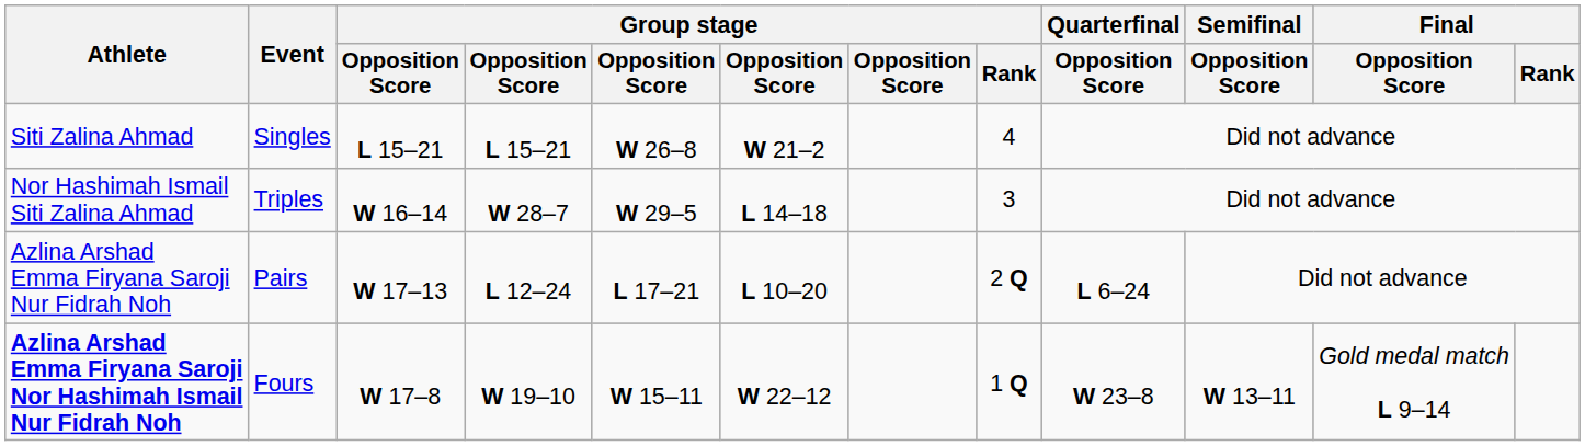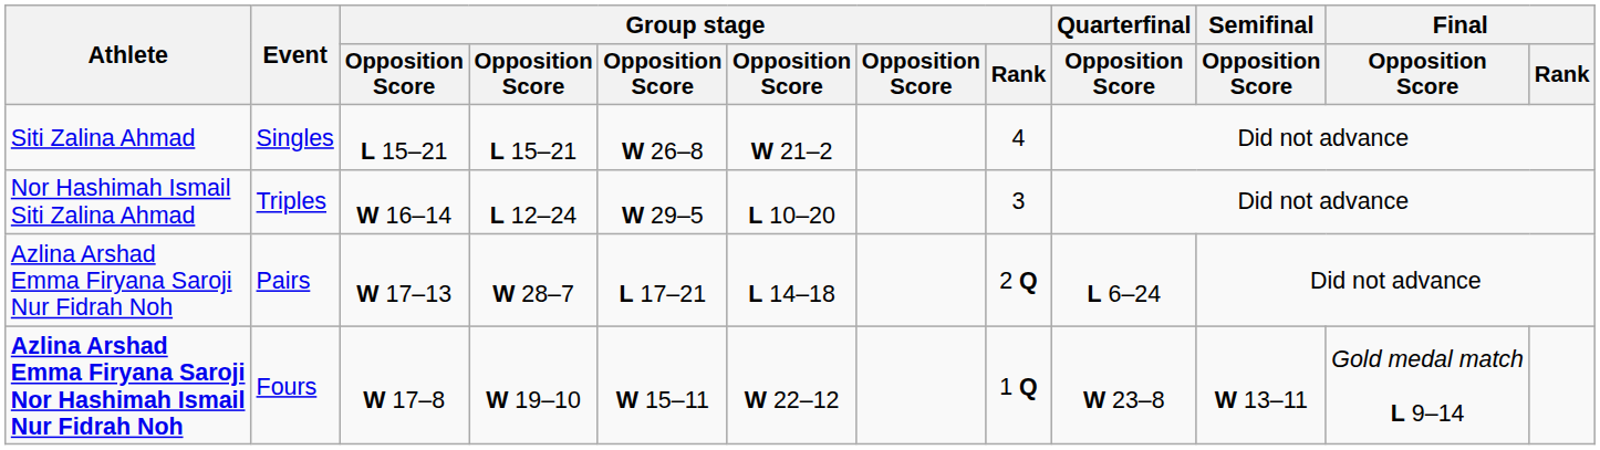Nor Hashimah Ismail Siti Zalina Ahmad | column 4: W 28–7 -> L 12–24
Nor Hashimah Ismail Siti Zalina Ahmad | column 6: L 14–18 -> L 10–20
Azlina Arshad Emma Firyana Saroji Nur Fidrah Noh | column 4: L 12–24 -> W 28–7
Azlina Arshad Emma Firyana Saroji Nur Fidrah Noh | column 6: L 10–20 -> L 14–18
